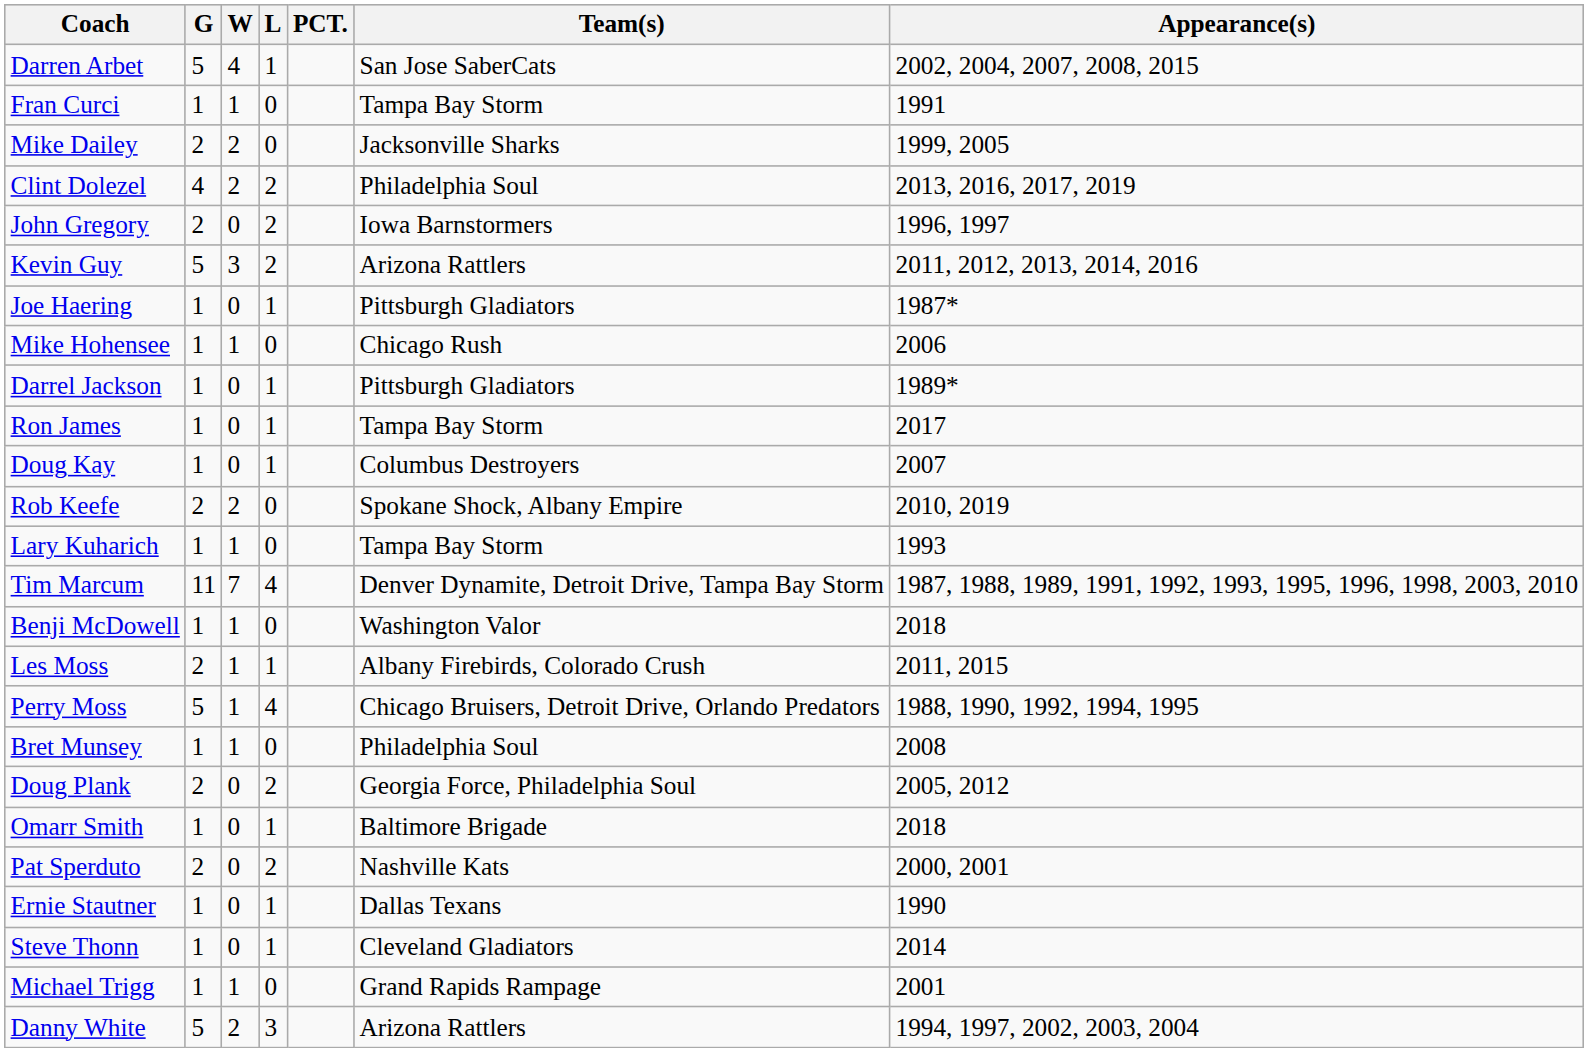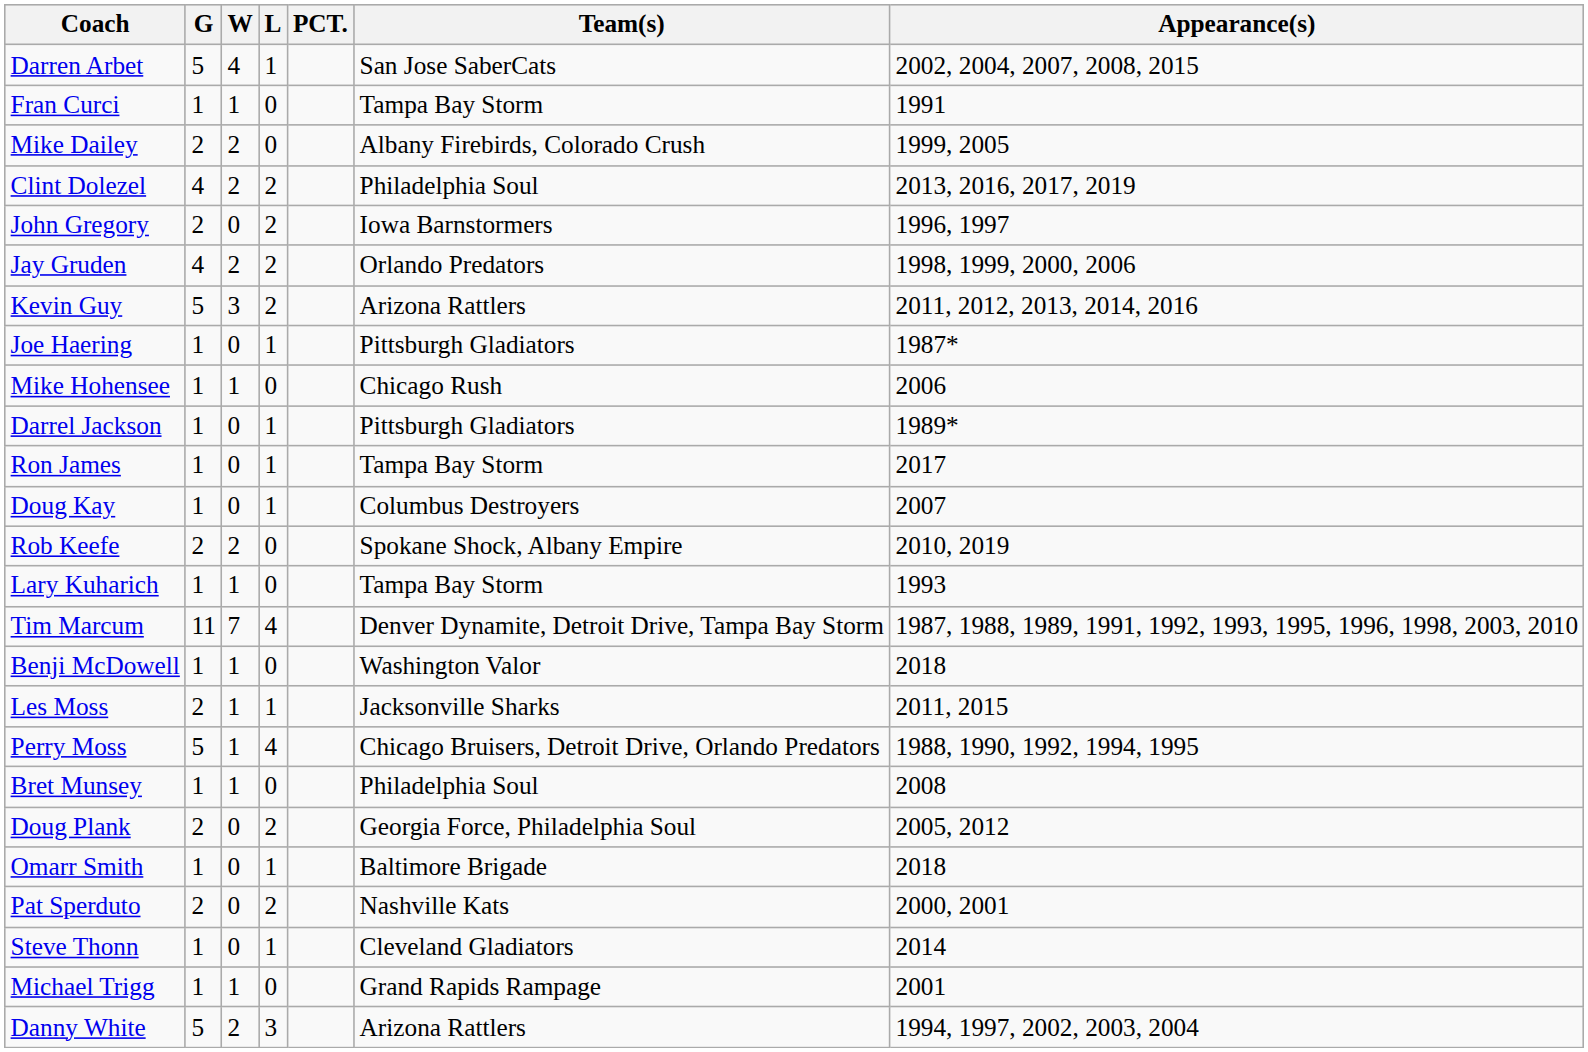Mike Dailey | Team(s): Jacksonville Sharks -> Albany Firebirds, Colorado Crush
+ row: Jay Gruden | 4 | 2 | 2 | Orlando Predators | 1998, 1999, 2000, 2006
Les Moss | Team(s): Albany Firebirds, Colorado Crush -> Jacksonville Sharks
- row: Ernie Stautner | 1 | 0 | 1 | Dallas Texans | 1990
